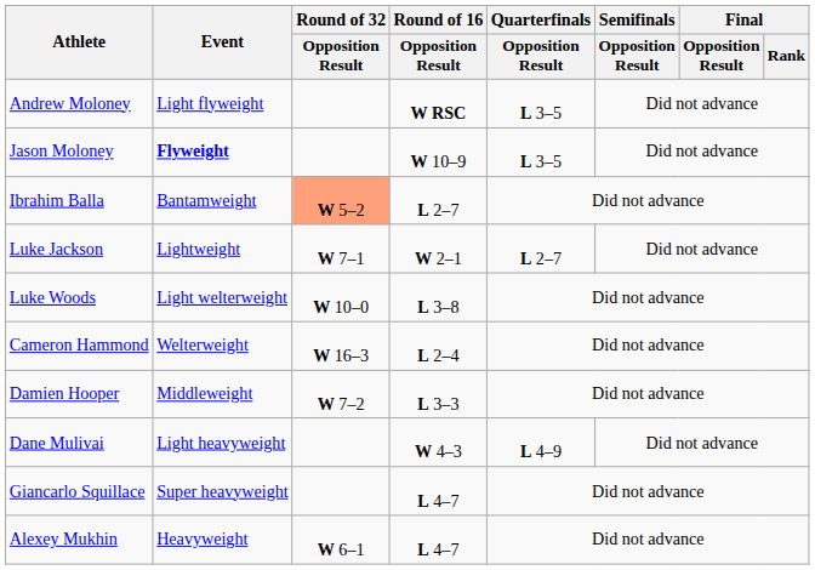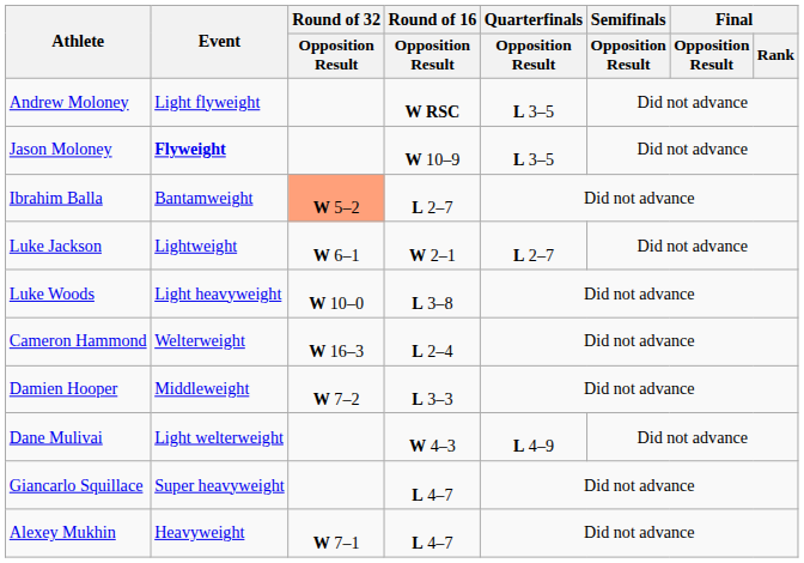Luke Jackson | Round of 32 / Opposition Result: W 7–1 -> W 6–1
Luke Woods | Event: Light welterweight -> Light heavyweight
Dane Mulivai | Event: Light heavyweight -> Light welterweight
Alexey Mukhin | Round of 32 / Opposition Result: W 6–1 -> W 7–1
